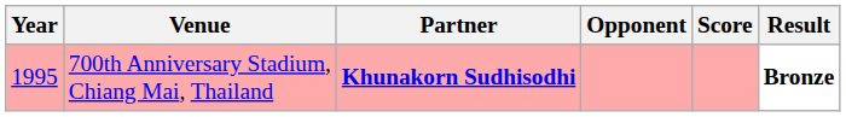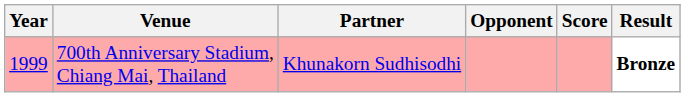700th Anniversary Stadium, Chiang Mai, Thailand | Year: 1995 -> 1999
700th Anniversary Stadium, Chiang Mai, Thailand | Partner: bold -> normal
